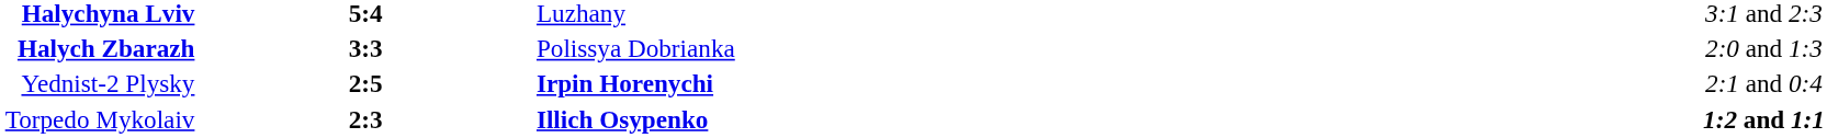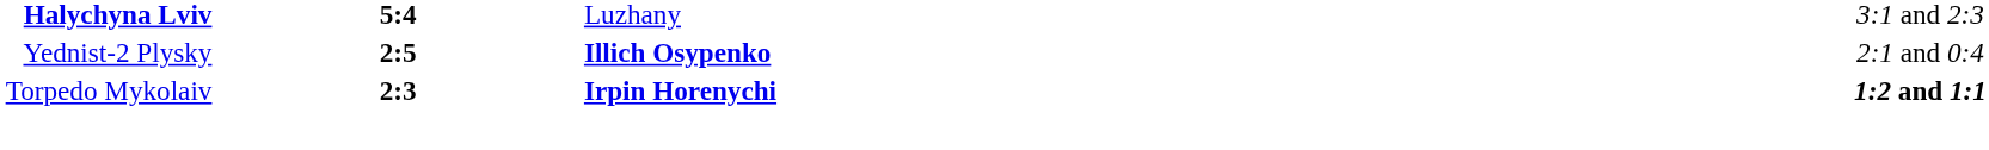- row: Halych Zbarazh | 3:3 | Polissya Dobrianka | 2:0 and 1:3
Yednist-2 Plysky | column 3: Irpin Horenychi -> Illich Osypenko
Torpedo Mykolaiv | column 3: Illich Osypenko -> Irpin Horenychi
